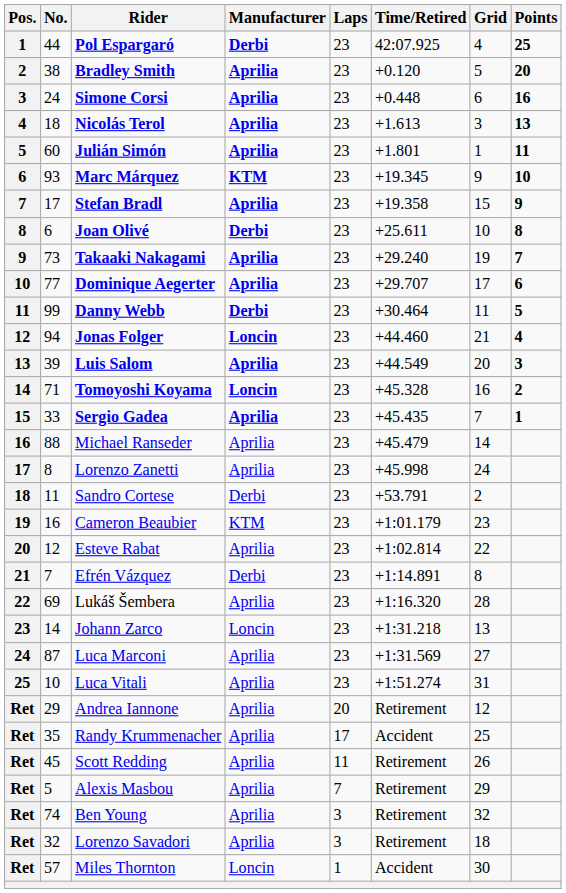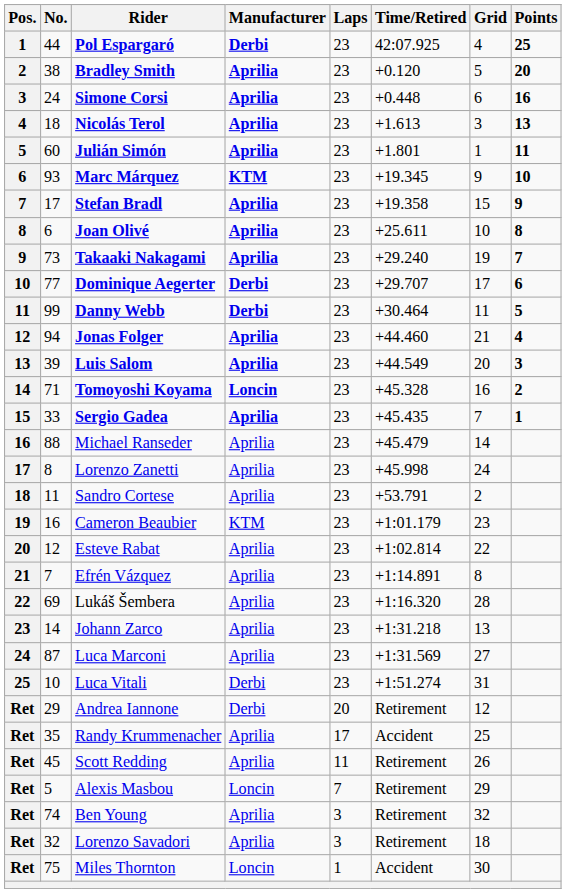Joan Olivé | Manufacturer: Derbi -> Aprilia
Dominique Aegerter | Manufacturer: Aprilia -> Derbi
Jonas Folger | Manufacturer: Loncin -> Aprilia
Sandro Cortese | Manufacturer: Derbi -> Aprilia
Efrén Vázquez | Manufacturer: Derbi -> Aprilia
Johann Zarco | Manufacturer: Loncin -> Aprilia
Luca Vitali | Manufacturer: Aprilia -> Derbi
Andrea Iannone | Manufacturer: Aprilia -> Derbi
Alexis Masbou | Manufacturer: Aprilia -> Loncin
Miles Thornton | No.: 57 -> 75
